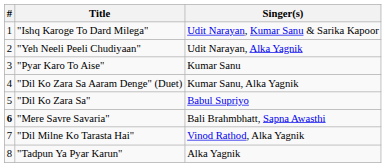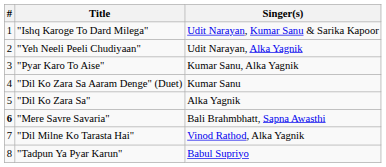"Pyar Karo To Aise" | Singer(s): Kumar Sanu -> Kumar Sanu, Alka Yagnik
"Dil Ko Zara Sa Aaram Denge" (Duet) | Singer(s): Kumar Sanu, Alka Yagnik -> Kumar Sanu
"Dil Ko Zara Sa" | Singer(s): Babul Supriyo -> Alka Yagnik
"Tadpun Ya Pyar Karun" | Singer(s): Alka Yagnik -> Babul Supriyo
